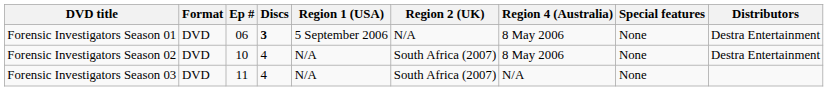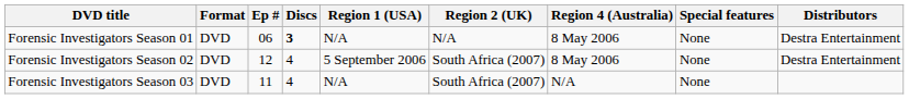Forensic Investigators Season 01 | Region 1 (USA): 5 September 2006 -> N/A
Forensic Investigators Season 02 | Ep #: 10 -> 12
Forensic Investigators Season 02 | Region 1 (USA): N/A -> 5 September 2006
